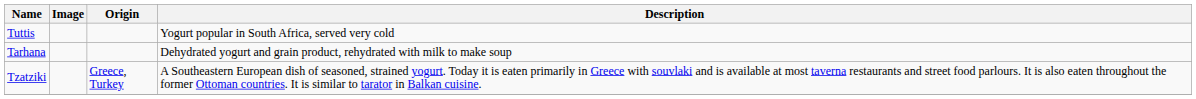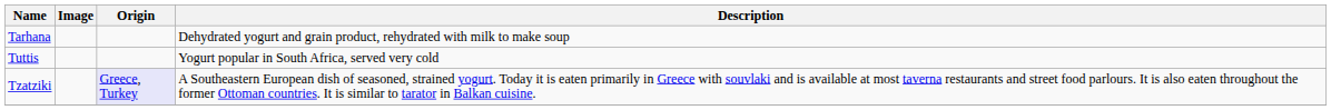rows swapped: Tarhana <-> Tuttis
Tzatziki | Origin: no background -> lavender background
